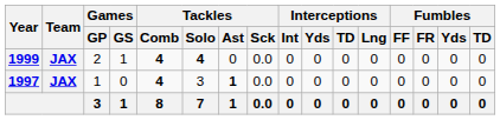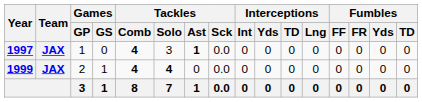rows swapped: 1997 <-> 1999
